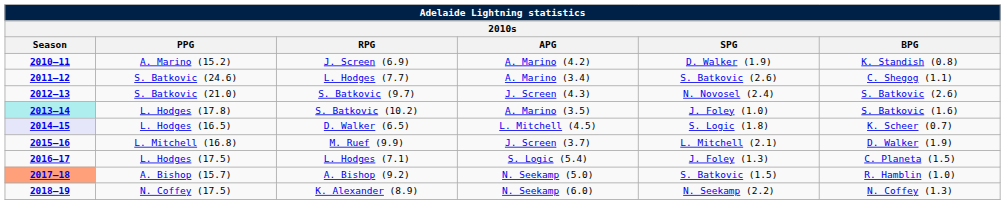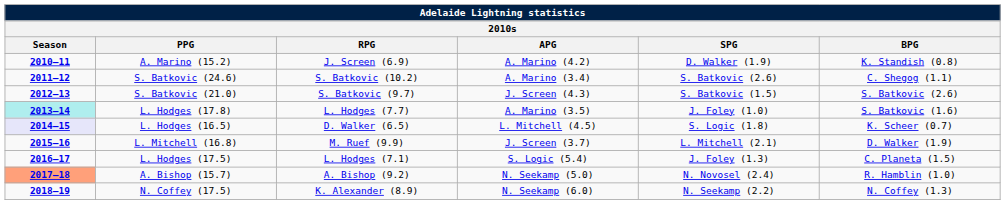S. Batkovic (24.6) | RPG: L. Hodges (7.7) -> S. Batkovic (10.2)
S. Batkovic (21.0) | SPG: N. Novosel (2.4) -> S. Batkovic (1.5)
L. Hodges (17.8) | RPG: S. Batkovic (10.2) -> L. Hodges (7.7)
A. Bishop (15.7) | SPG: S. Batkovic (1.5) -> N. Novosel (2.4)
